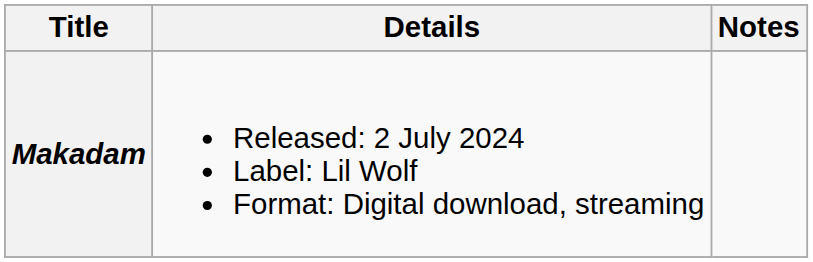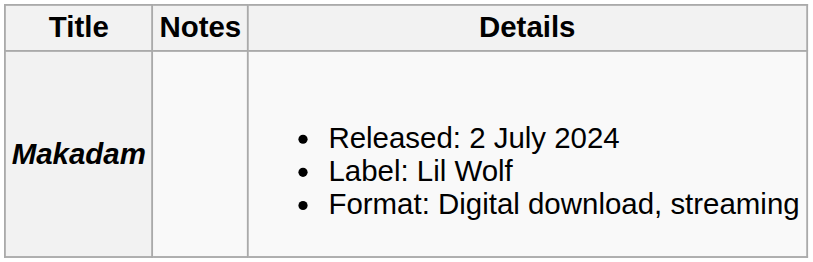columns swapped: Details <-> Notes
